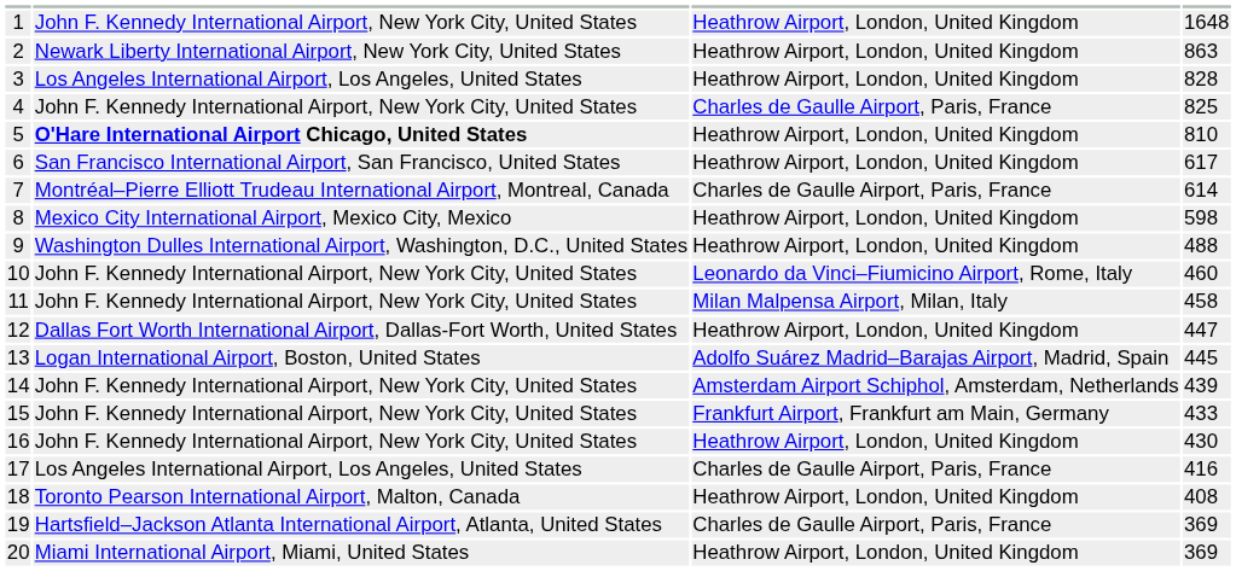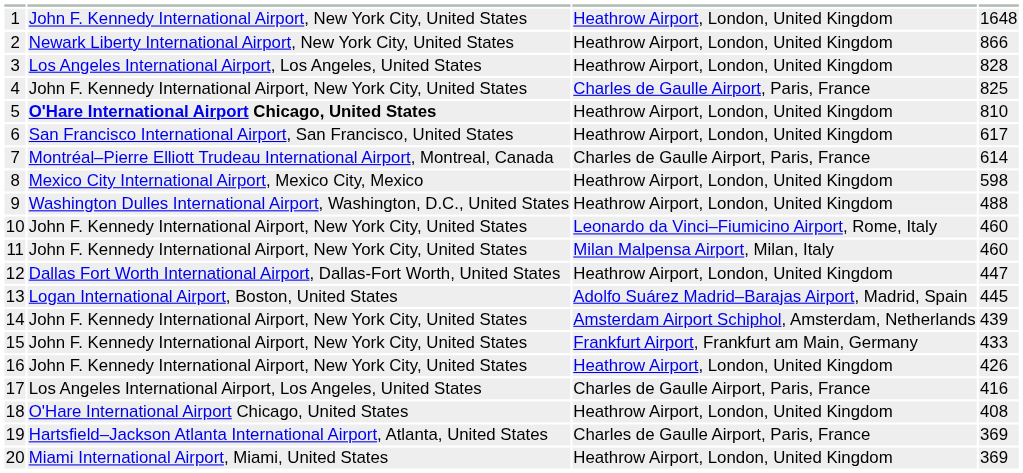2 | column 4: 863 -> 866
11 | column 4: 458 -> 460
16 | column 4: 430 -> 426
18 | column 2: Toronto Pearson International Airport, Malton, Canada -> O'Hare International Airport Chicago, United States
